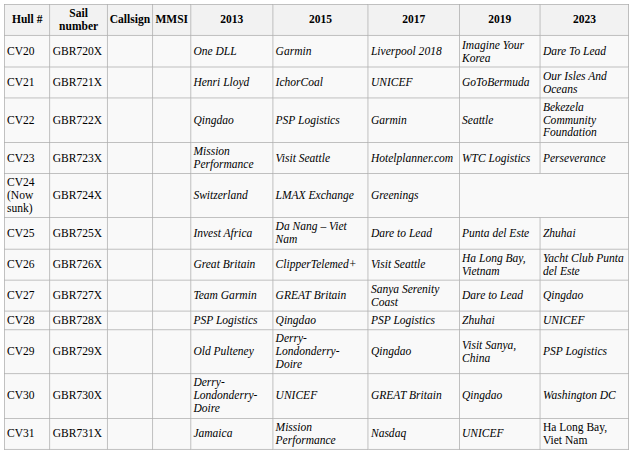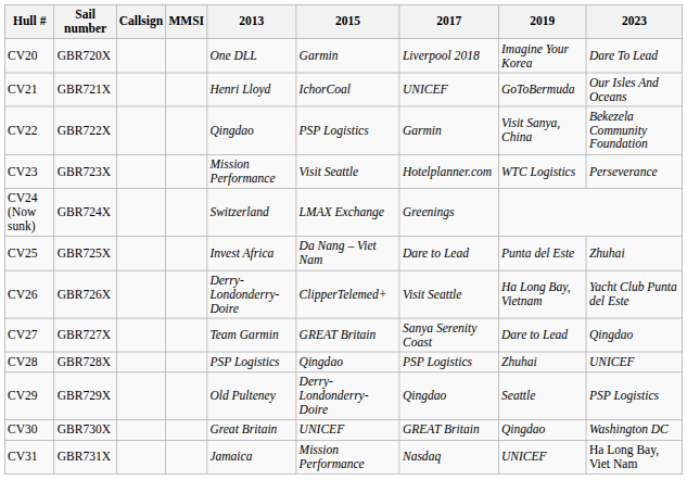CV22 | 2019: Seattle -> Visit Sanya, China
CV26 | 2013: Great Britain -> Derry-Londonderry-Doire
CV29 | 2019: Visit Sanya, China -> Seattle
CV30 | 2013: Derry-Londonderry-Doire -> Great Britain
